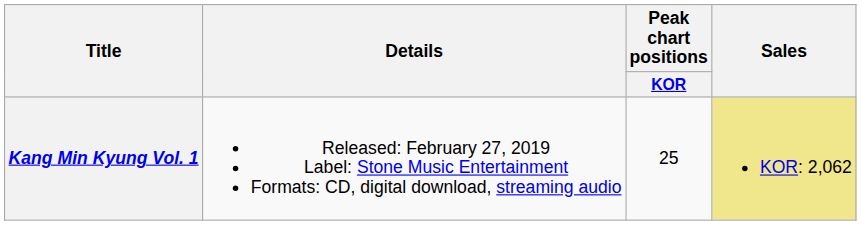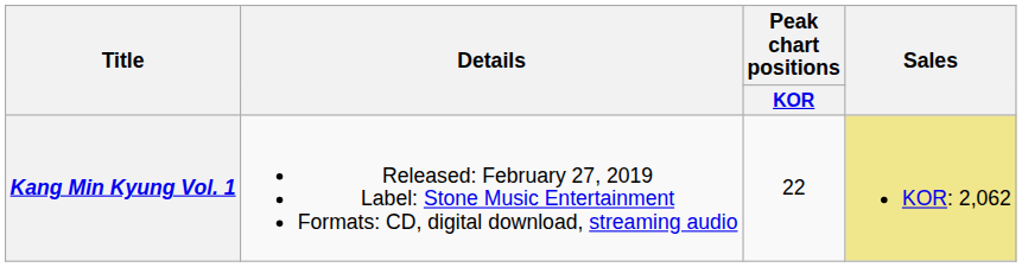Kang Min Kyung Vol. 1 | Peak chart positions / KOR: 25 -> 22
